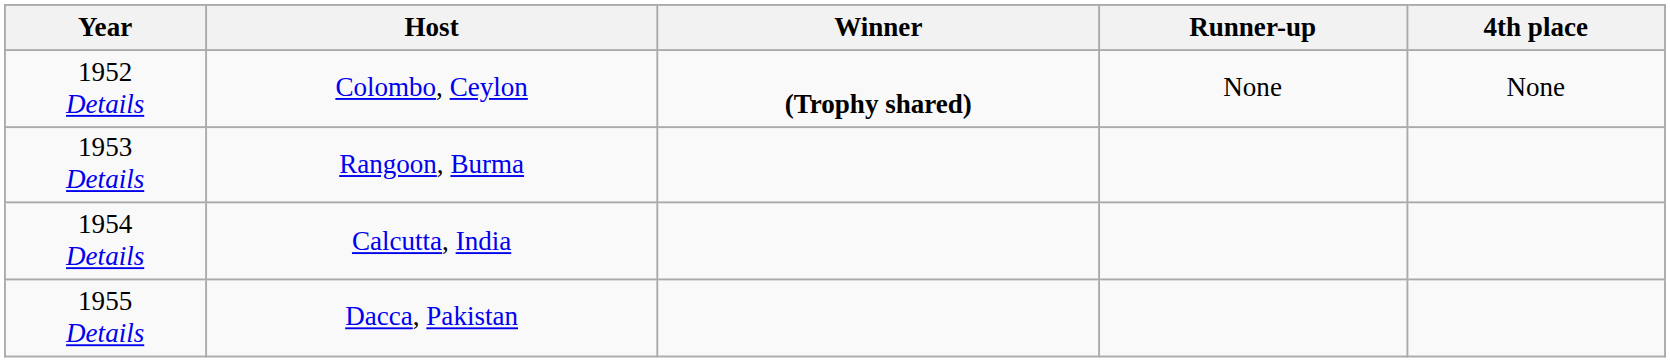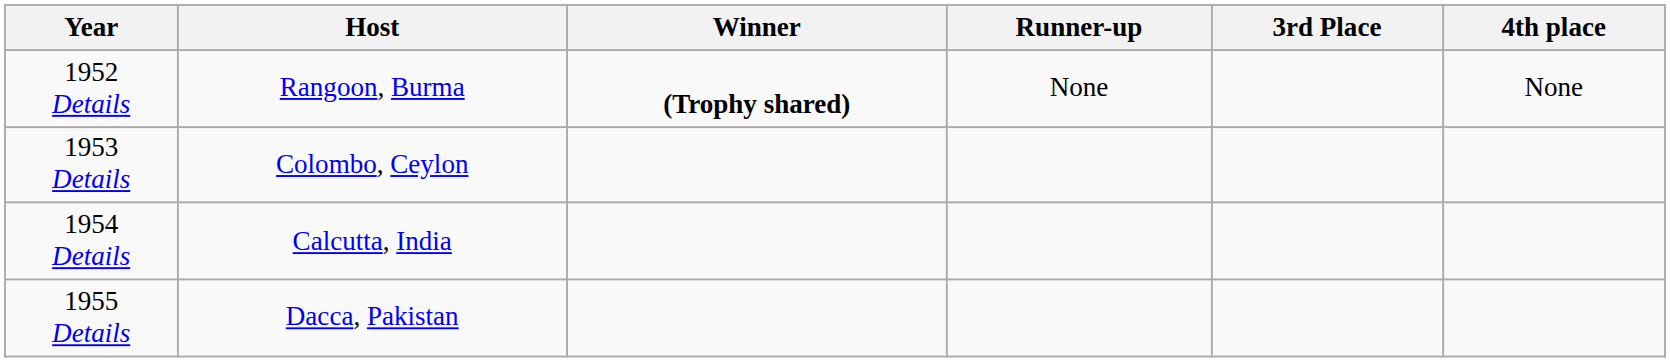+ column: 3rd Place
1952 Details | Host: Colombo, Ceylon -> Rangoon, Burma
1953 Details | Host: Rangoon, Burma -> Colombo, Ceylon
